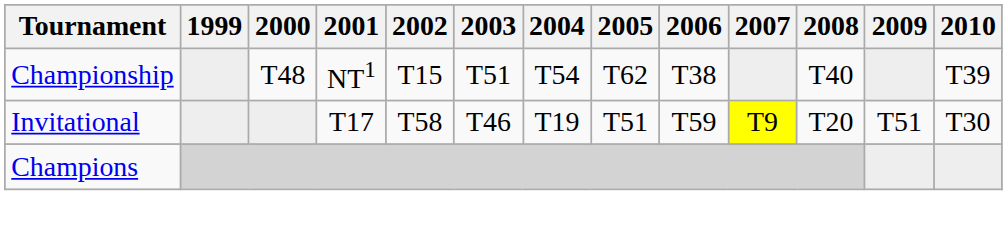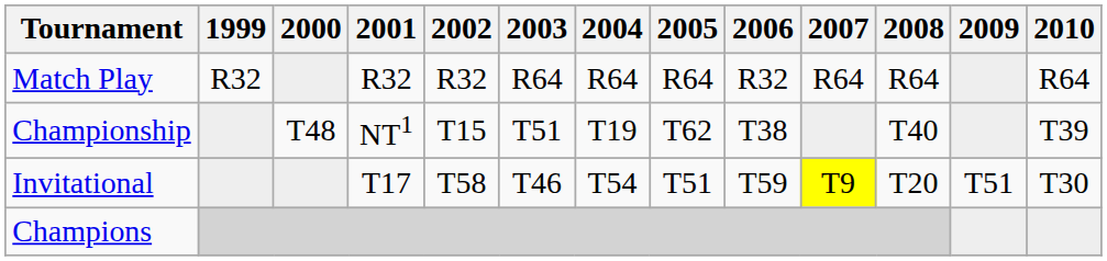+ row: Match Play | R32 | R32 | R32 | R64 | R64 | R64 | R32 | R64 | R64 | R64
Championship | 2004: T54 -> T19
Invitational | 2004: T19 -> T54
